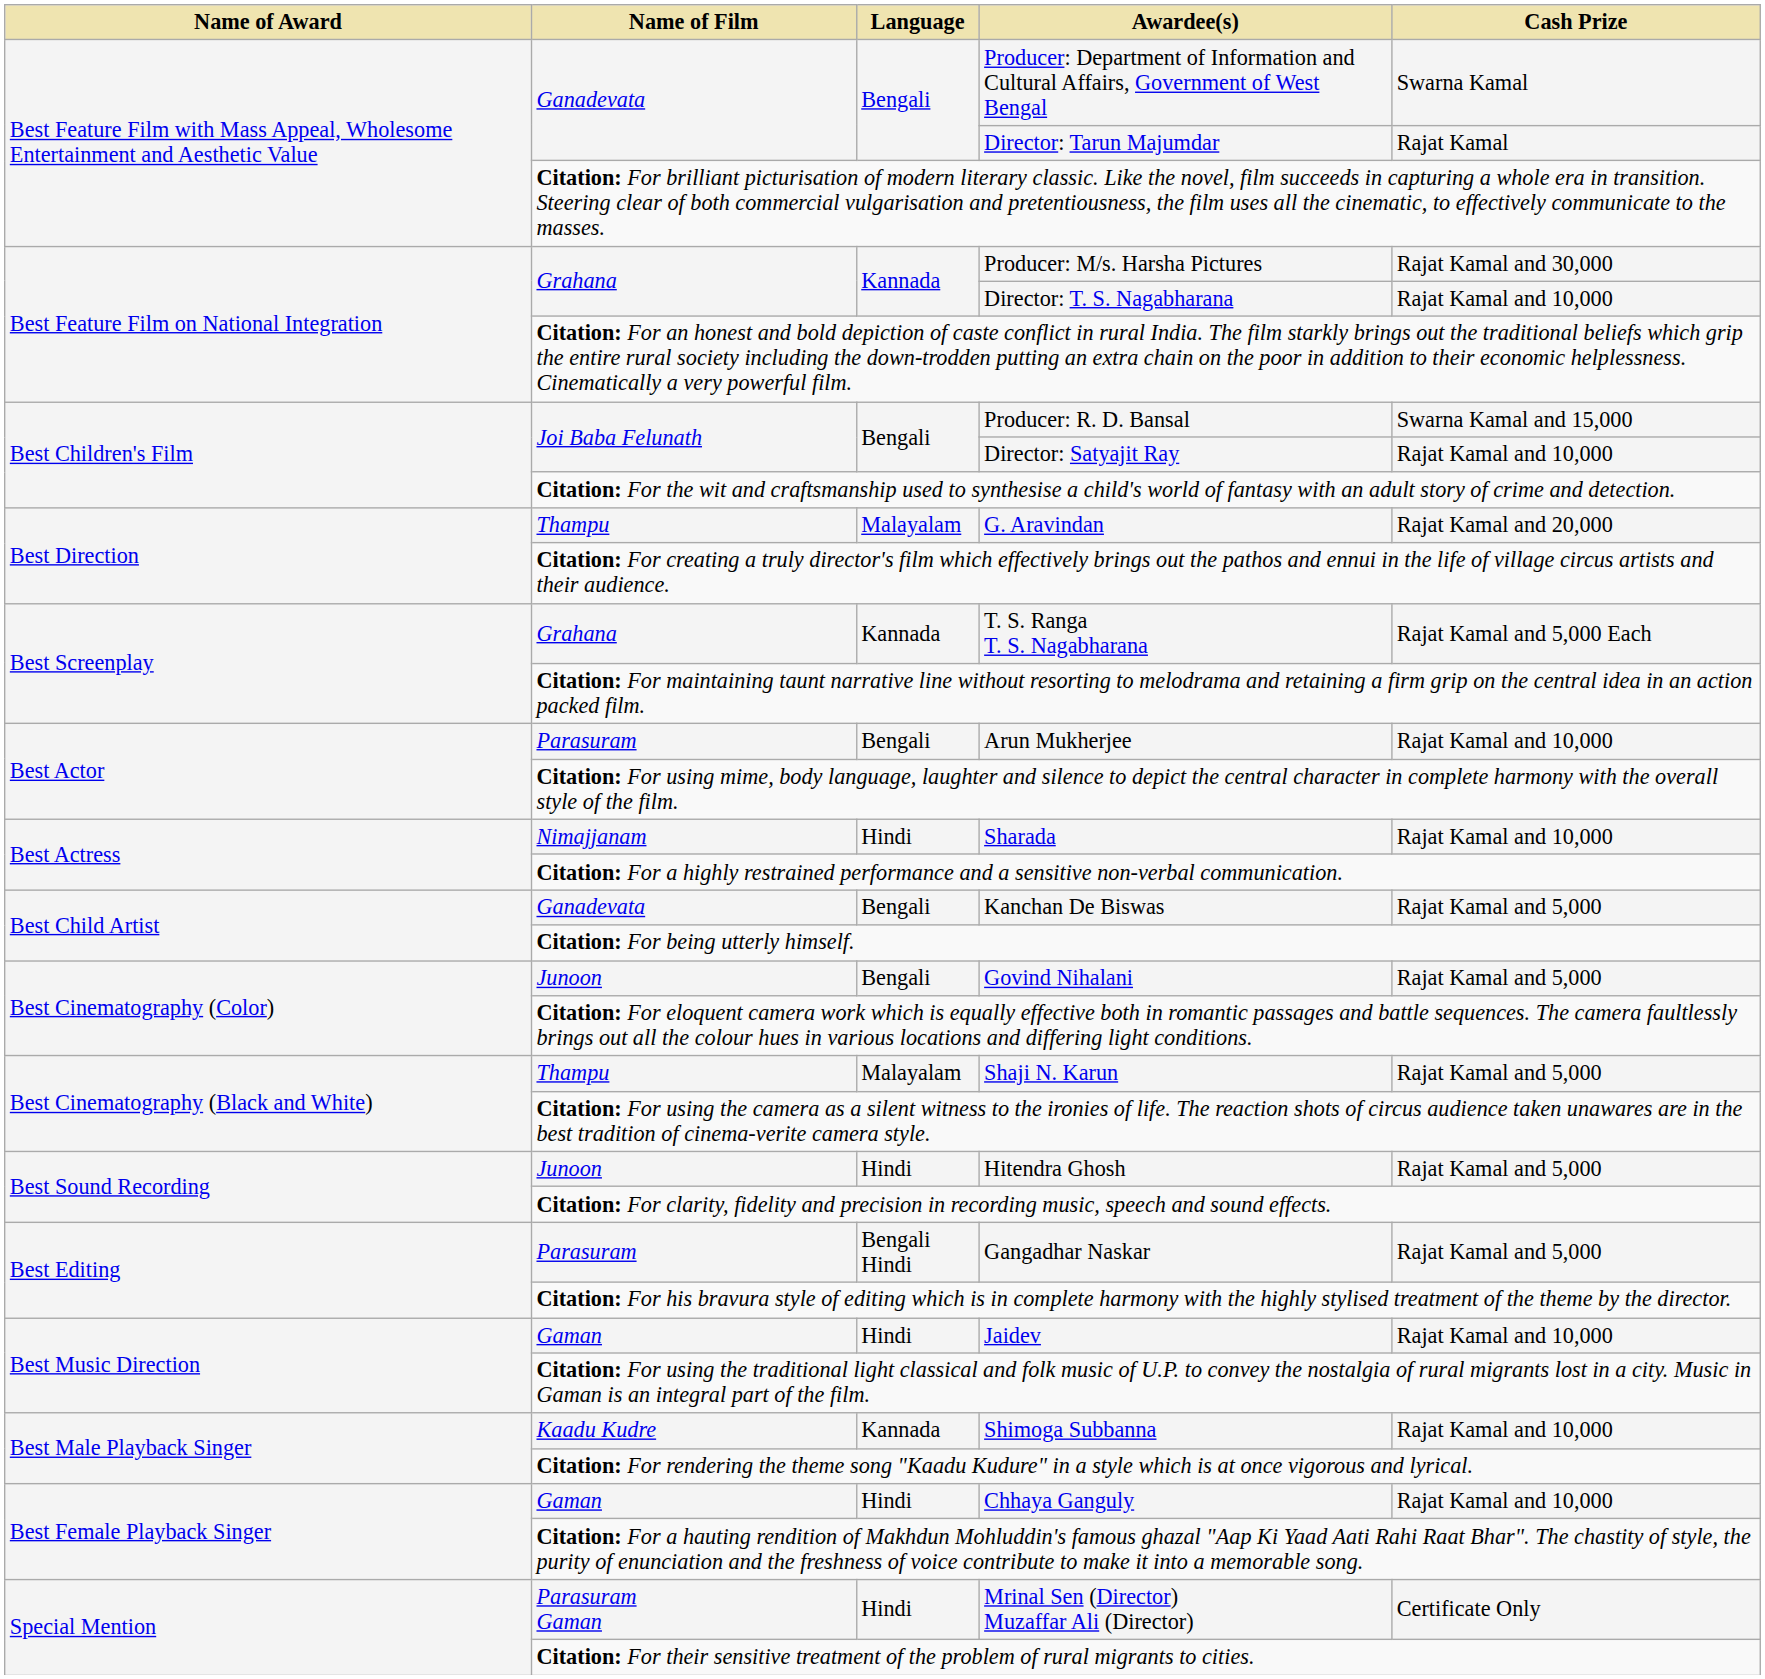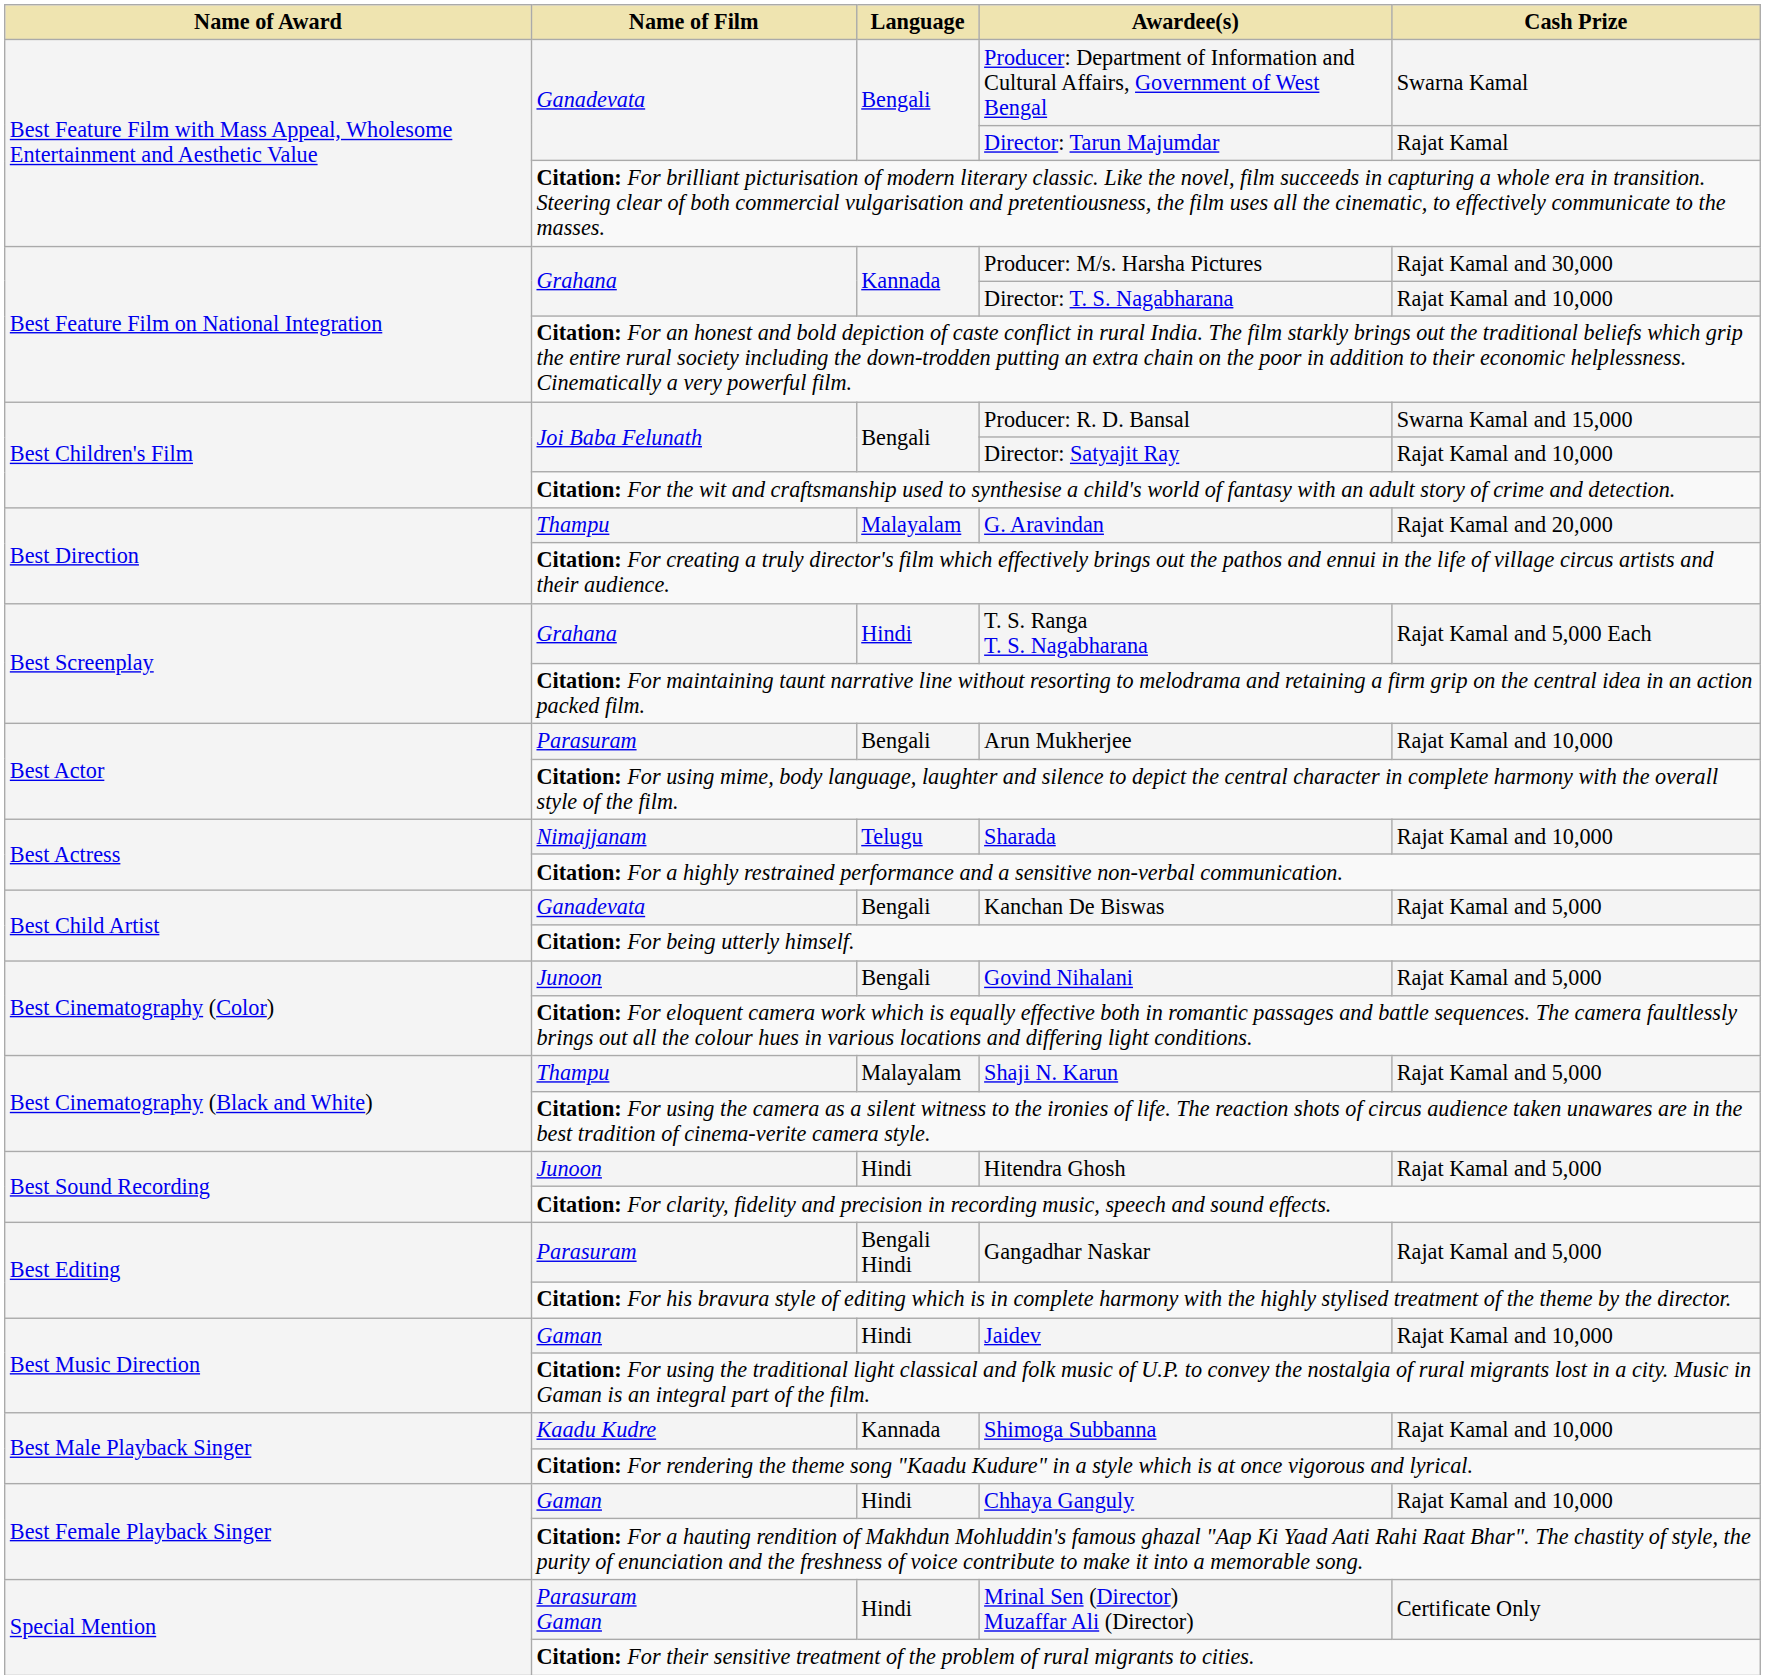T. S. Ranga T. S. Nagabharana | Language: Kannada -> Hindi
Sharada | Language: Hindi -> Telugu
